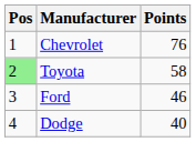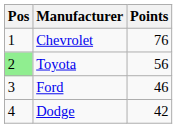Toyota | Points: 58 -> 56
Dodge | Points: 40 -> 42
